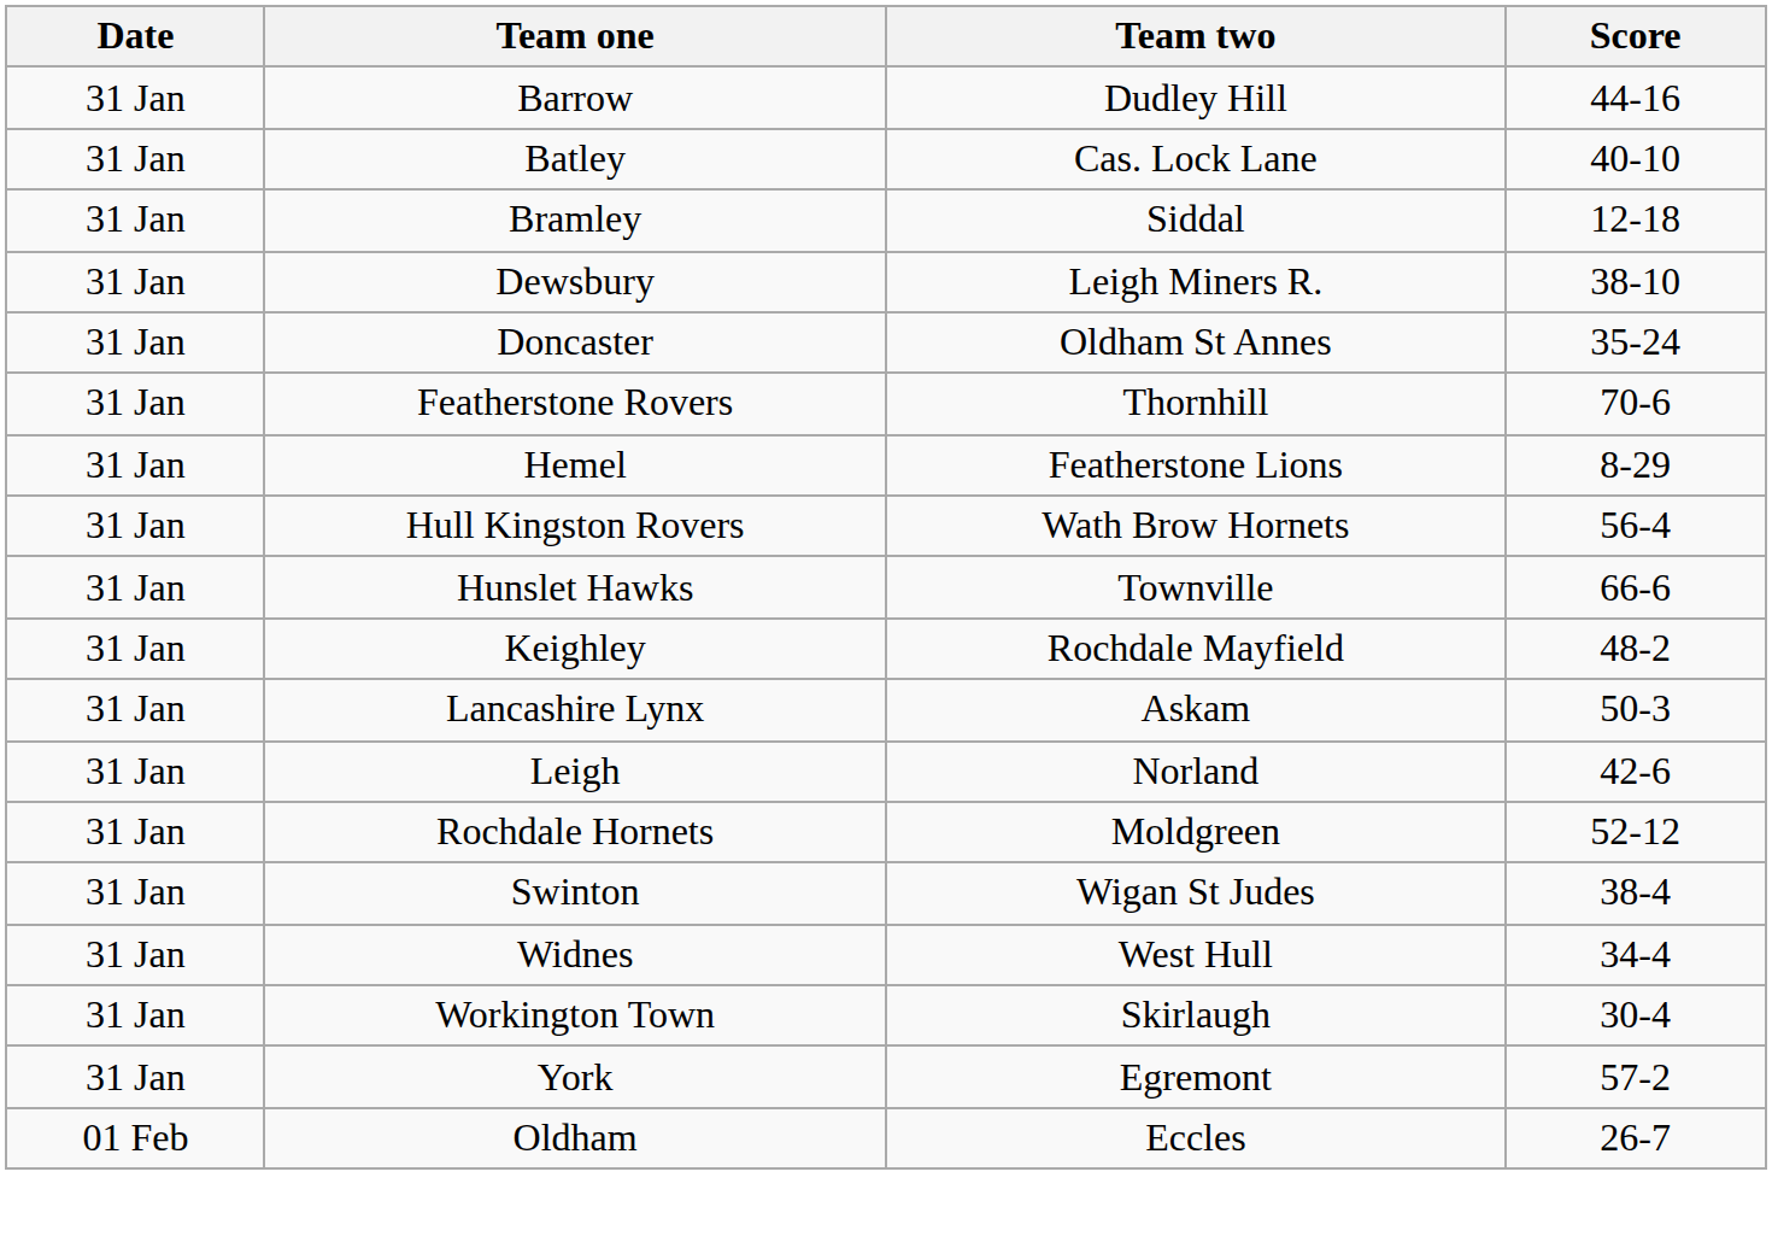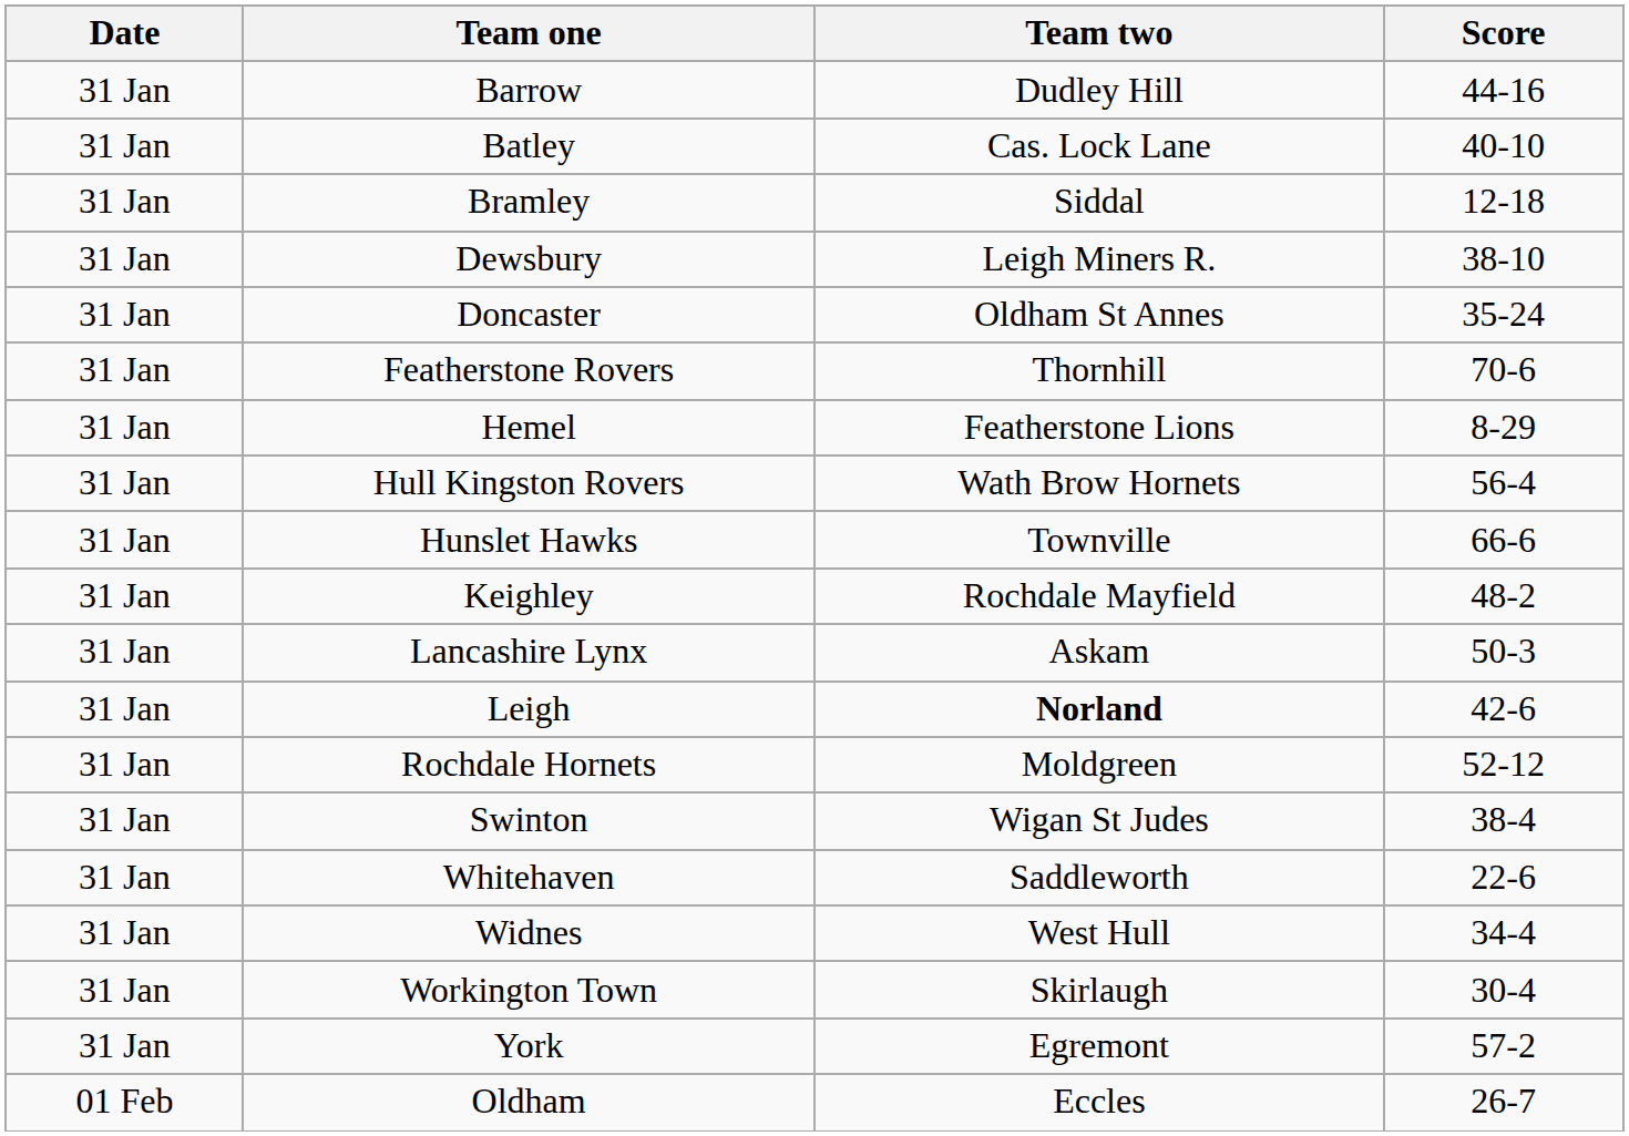Leigh | Team two: normal -> bold
+ row: 31 Jan | Whitehaven | Saddleworth | 22-6
